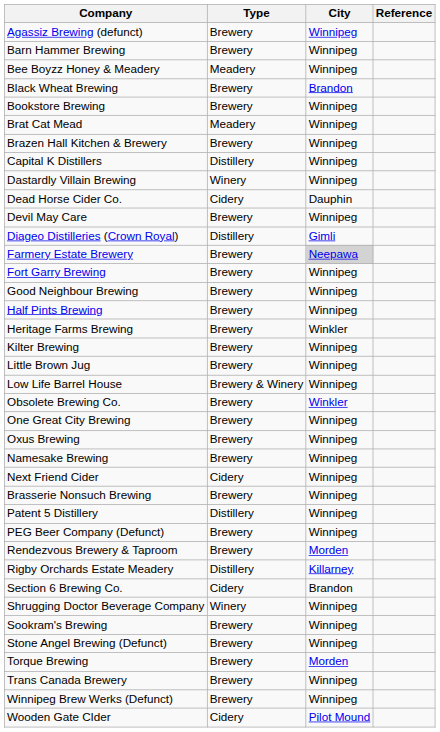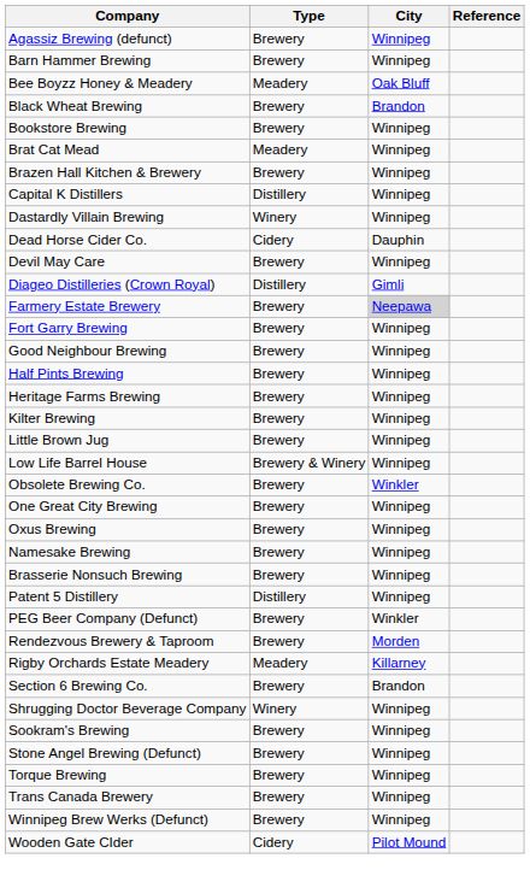Bee Boyzz Honey & Meadery | City: Winnipeg -> Oak Bluff
Heritage Farms Brewing | City: Winkler -> Winnipeg
- row: Next Friend Cider | Cidery | Winnipeg
PEG Beer Company (Defunct) | City: Winnipeg -> Winkler
Rigby Orchards Estate Meadery | Type: Distillery -> Meadery
Section 6 Brewing Co. | Type: Cidery -> Brewery
Torque Brewing | City: Morden -> Winnipeg
